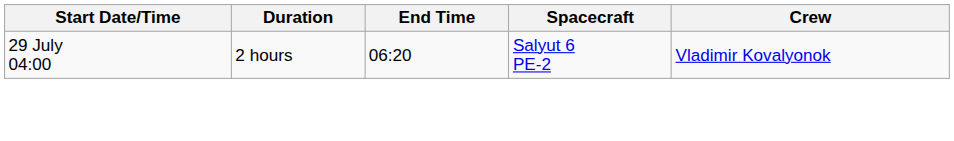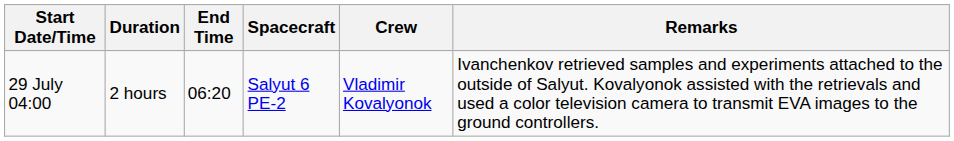+ column: Remarks | Ivanchenkov retrieved samples and experiments attached to the outside of Salyut. Kovalyonok assisted with the retrievals and used a color television camera to transmit EVA images to the ground controllers.
